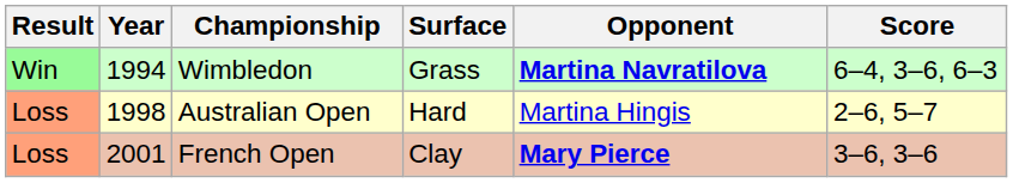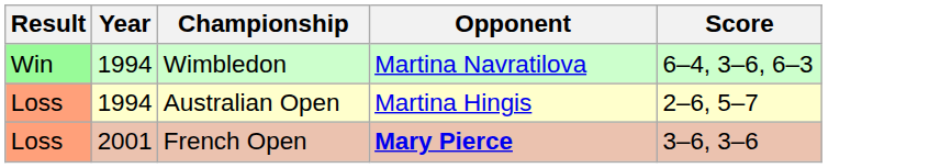- column: Surface | Grass | Hard | Clay
Wimbledon | Opponent: bold -> normal
Australian Open | Year: 1998 -> 1994
